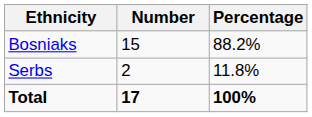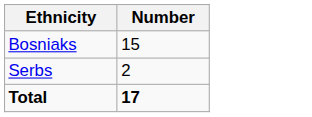- column: Percentage | 88.2% | 11.8% | 100%
